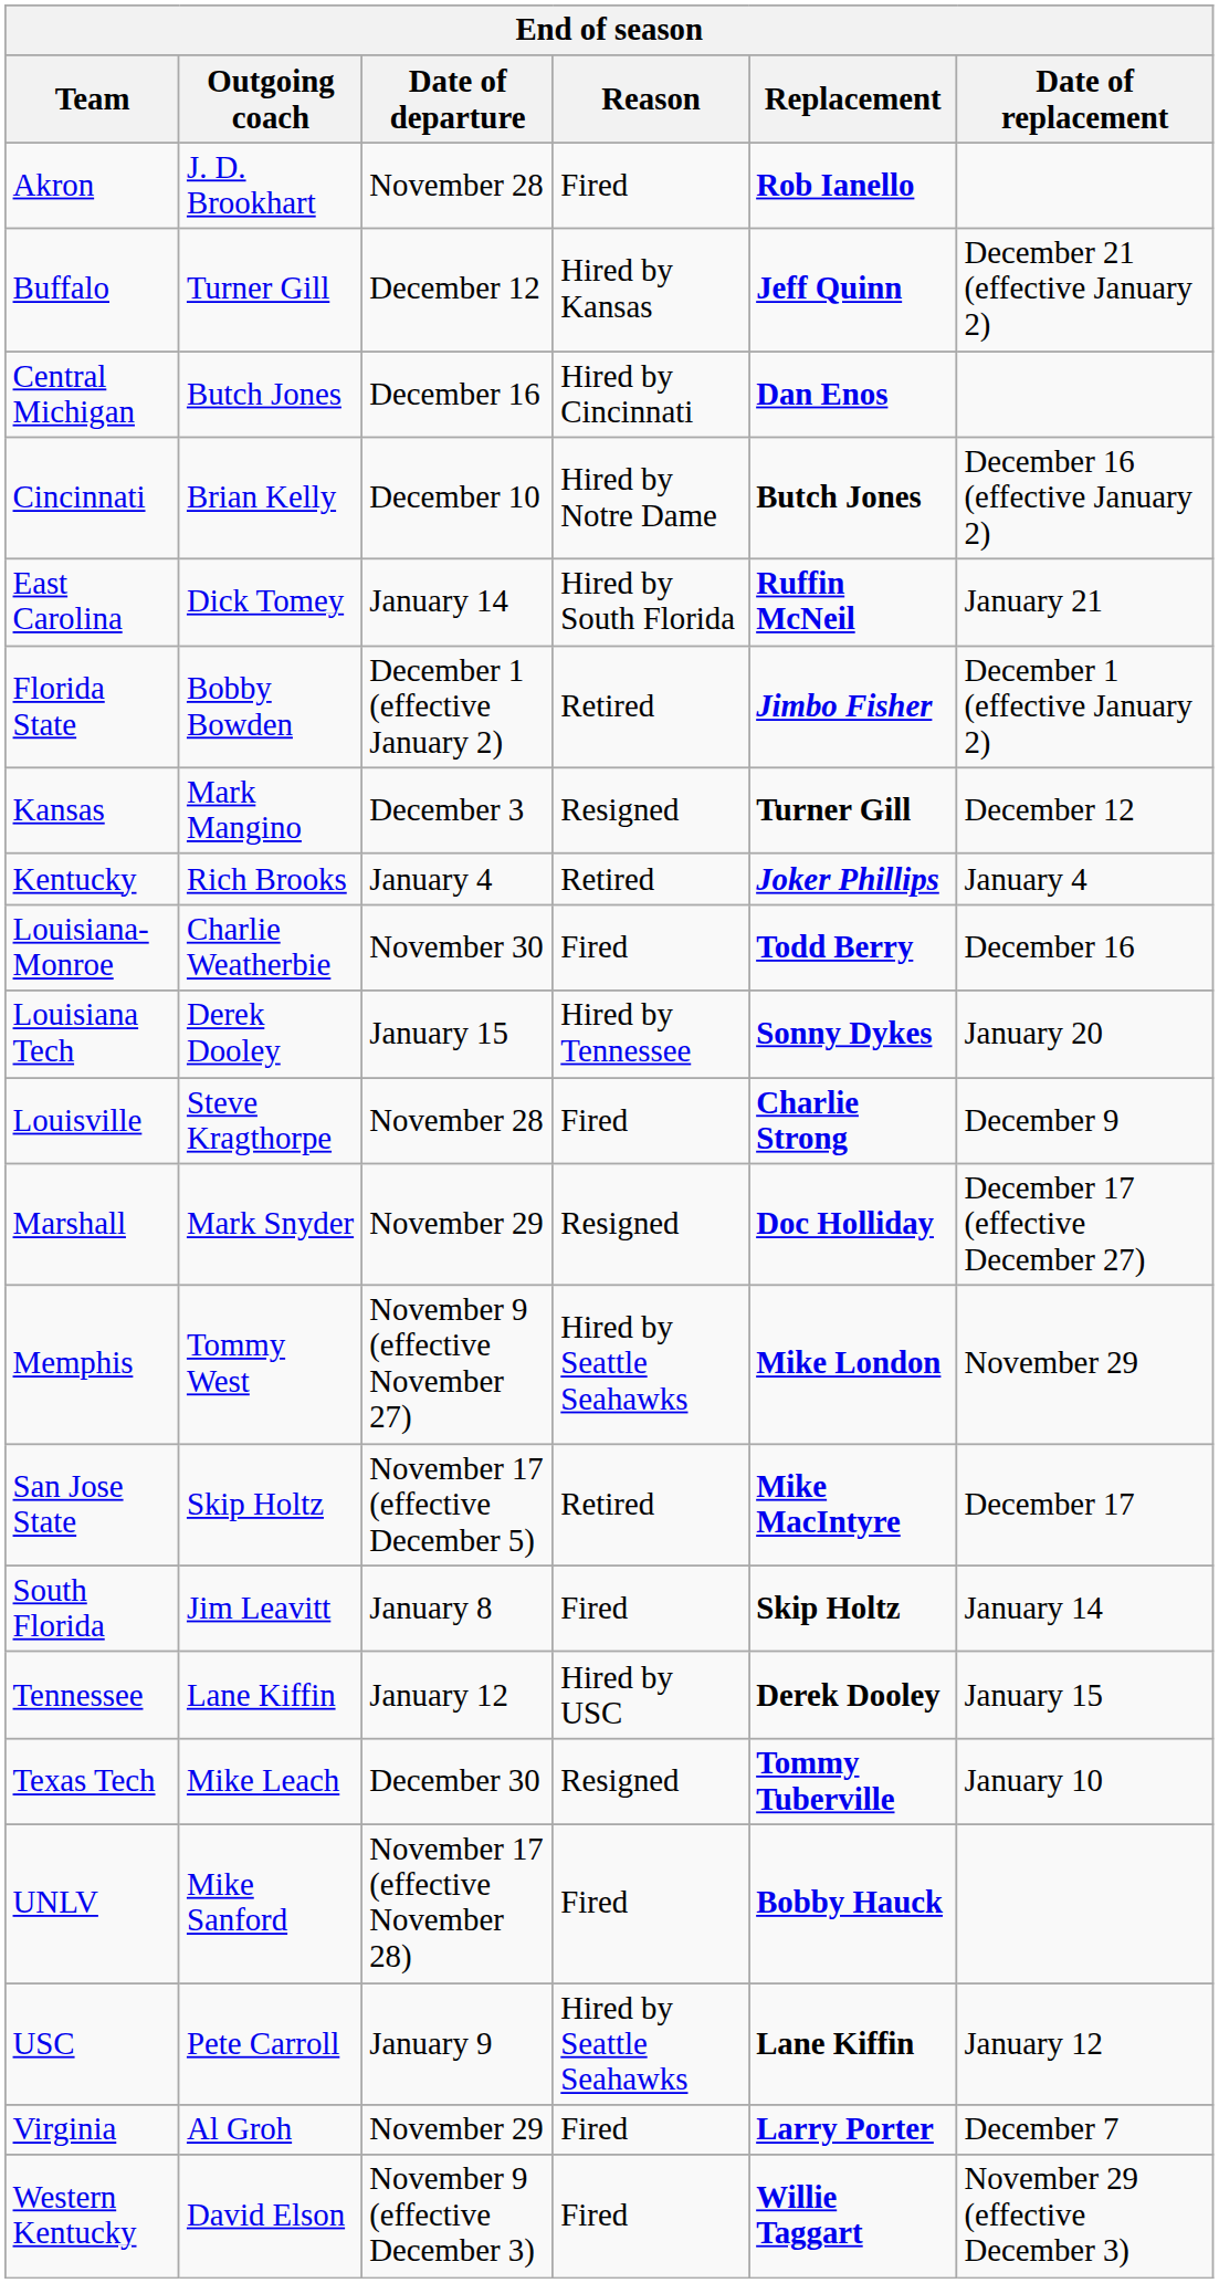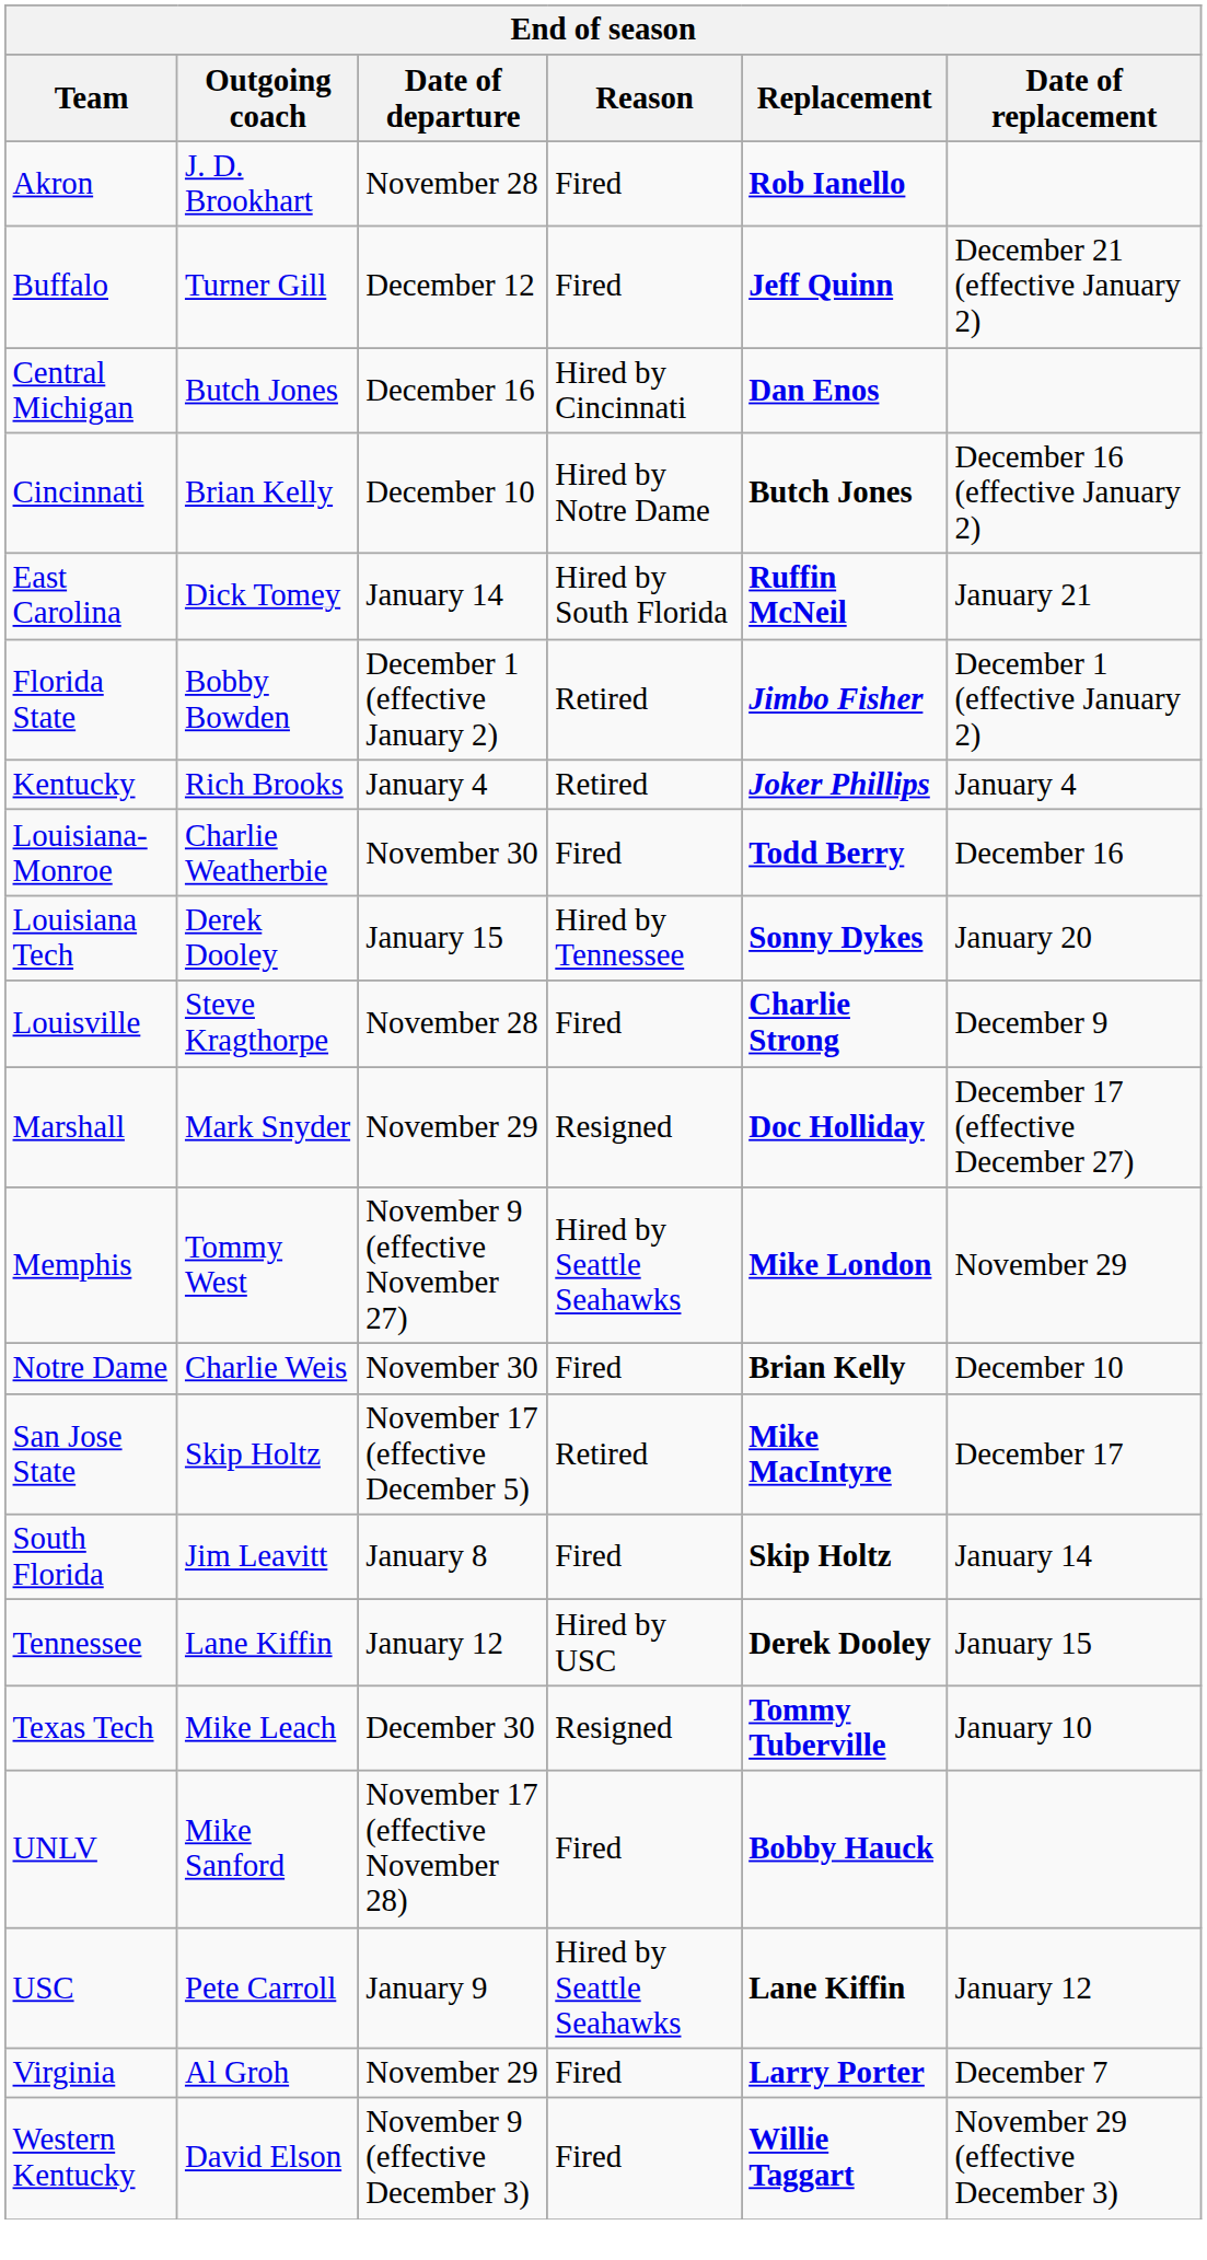Buffalo | Reason: Hired by Kansas -> Fired
- row: Kansas | Mark Mangino | December 3 | Resigned | Turner Gill | December 12
+ row: Notre Dame | Charlie Weis | November 30 | Fired | Brian Kelly | December 10
